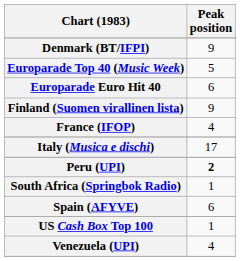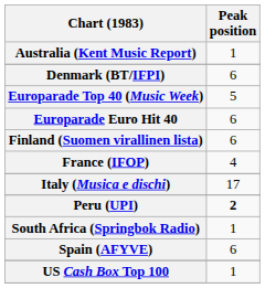+ row: Australia (Kent Music Report) | 1
Denmark (BT/IFPI) | Peak position: 9 -> 6
Finland (Suomen virallinen lista) | Peak position: 9 -> 6
- row: Venezuela (UPI) | 4
